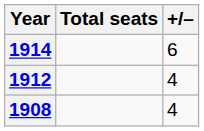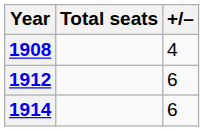rows swapped: 1908 <-> 1914
1912 | +/–: 4 -> 6
